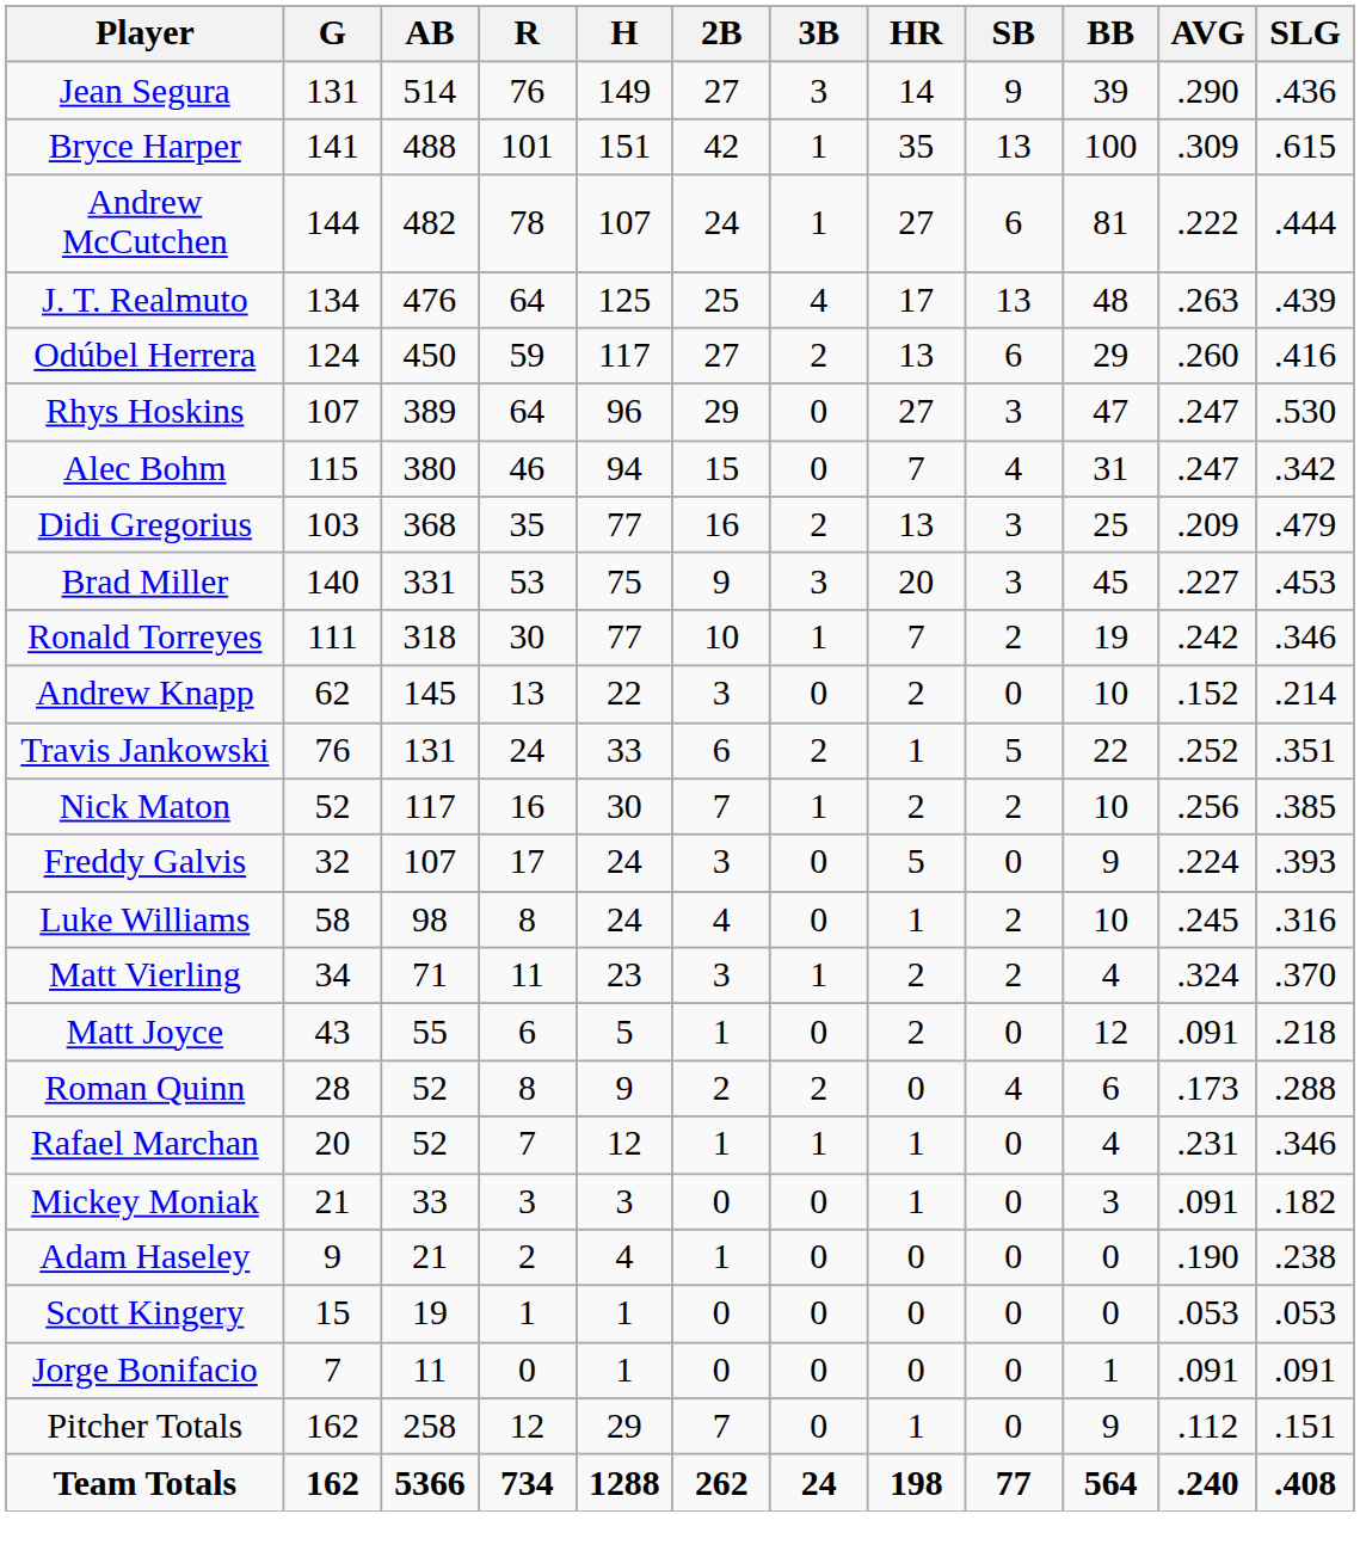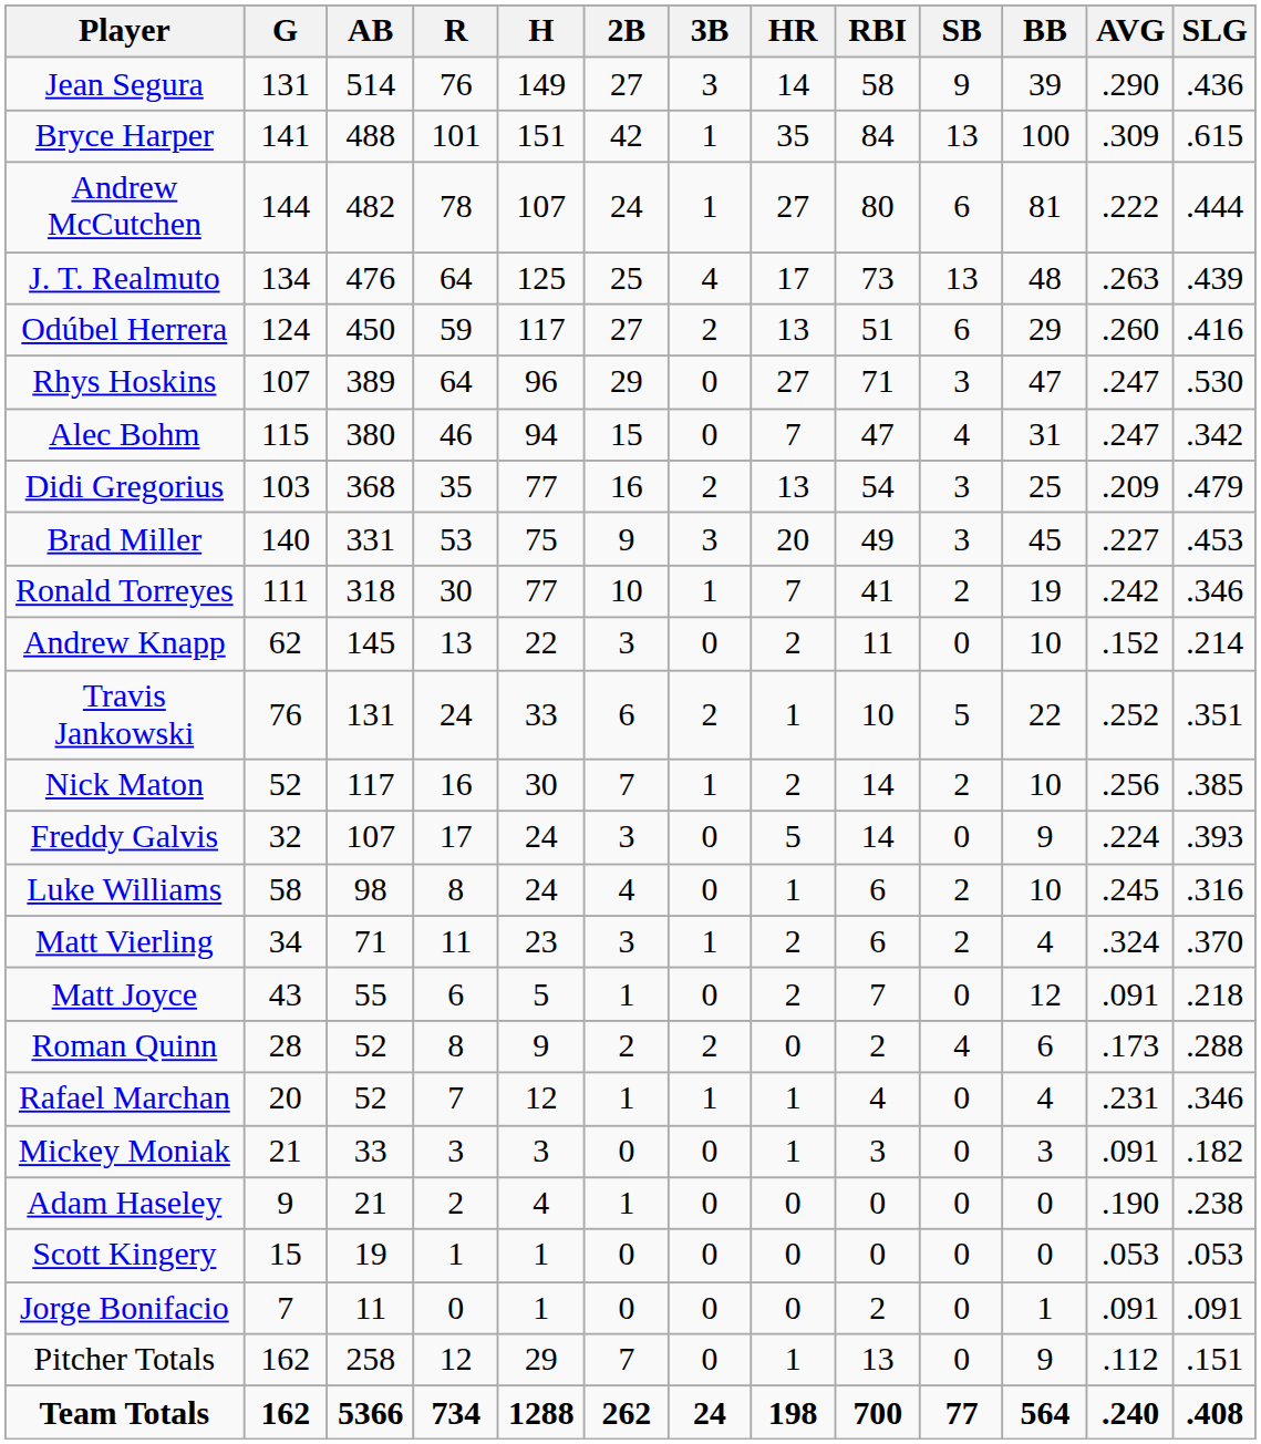+ column: RBI | 58 | 84 | 80 | 73 | 51 | 71 | 47 | 54 | 49 | 41 | 11 | 10 | 14 | 14 | 6 | 6 | 7 | 2 | 4 | 3 | 0 | 0 | 2 | 13 | 700
